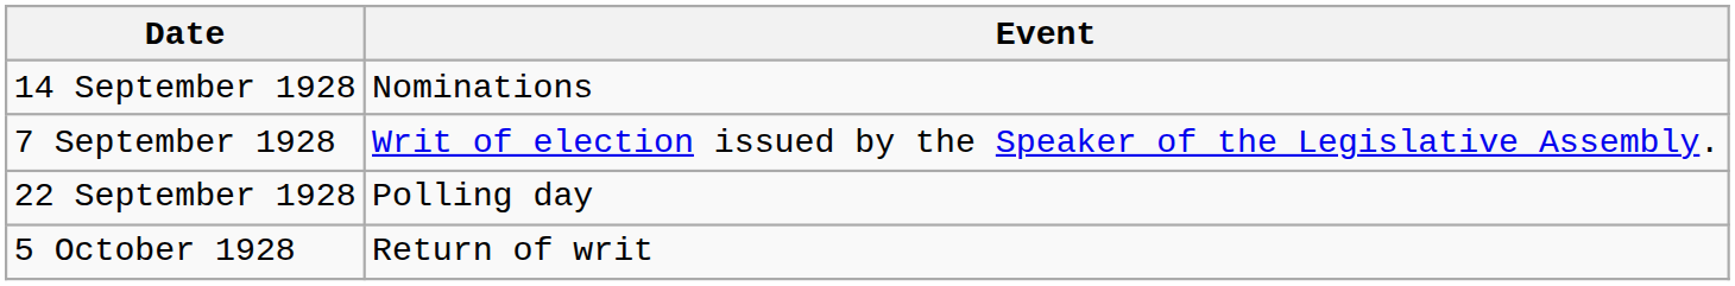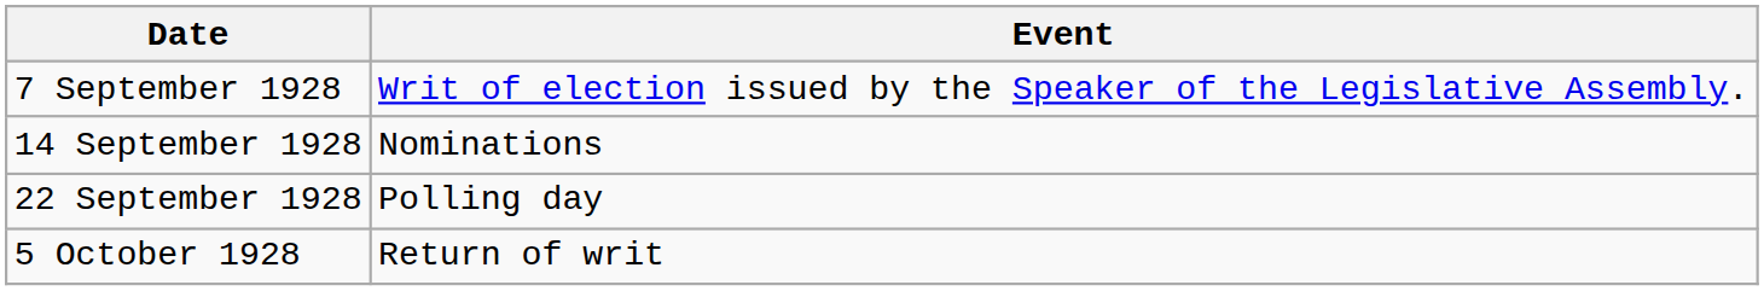rows swapped: 7 September 1928 <-> 14 September 1928
